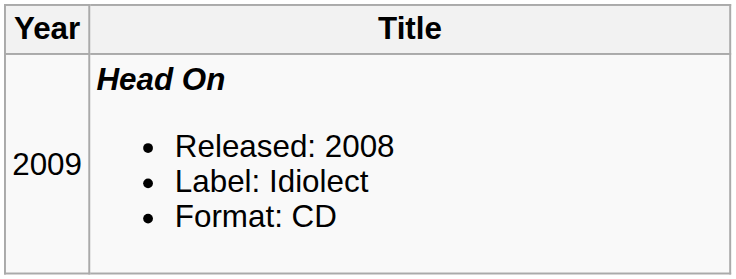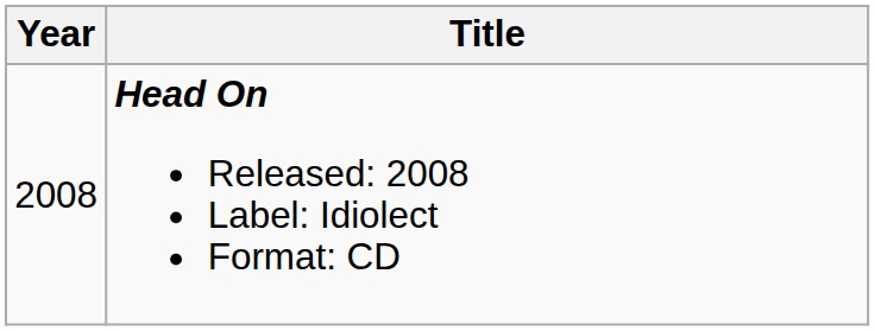Head On Released: 2008 Label: Idiolect Format: CD | Year: 2009 -> 2008
